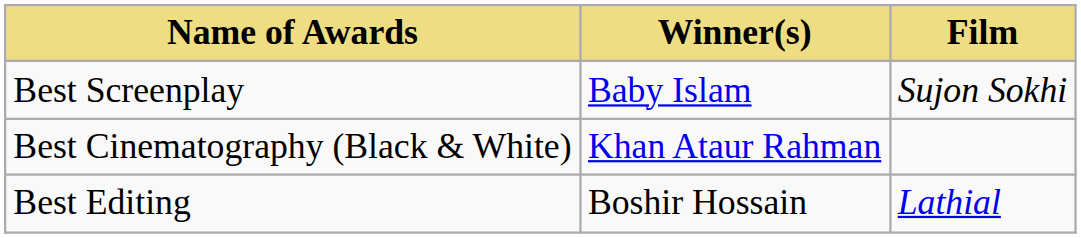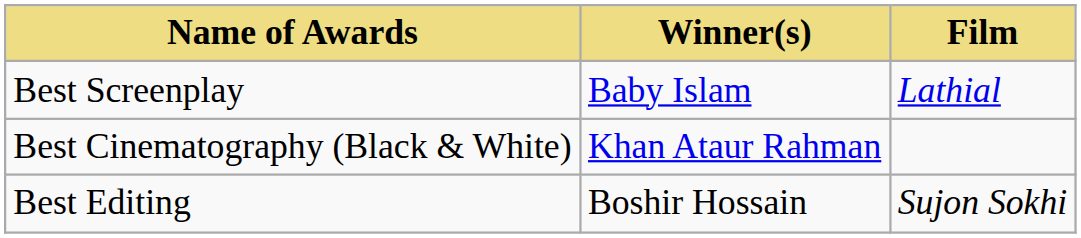Best Screenplay | Film: Sujon Sokhi -> Lathial
Best Editing | Film: Lathial -> Sujon Sokhi
